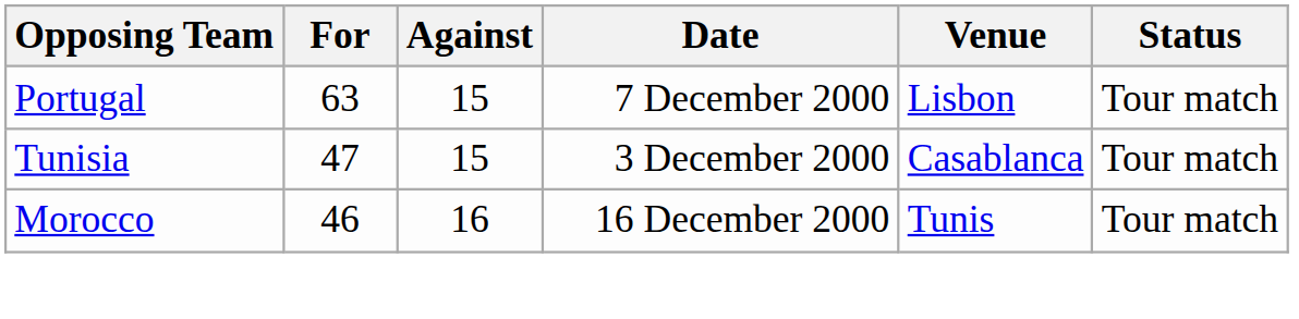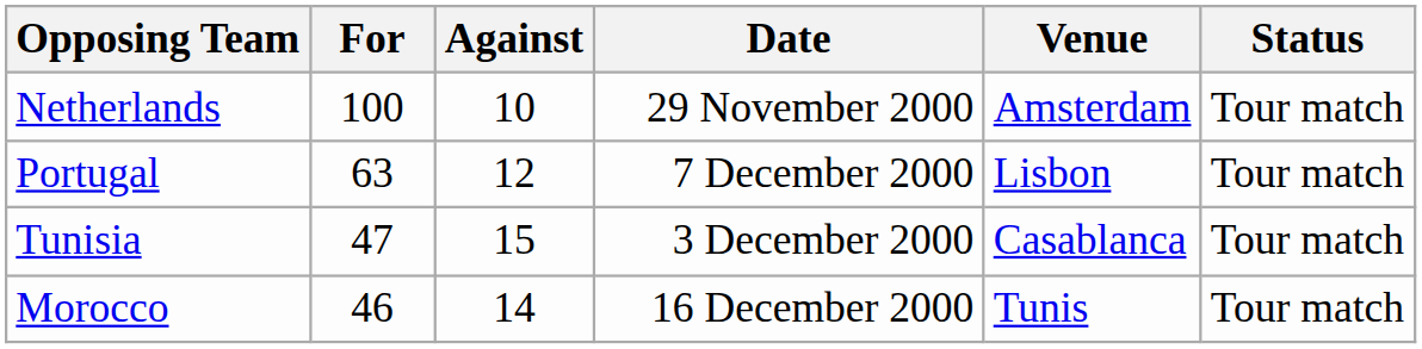+ row: Netherlands | 100 | 10 | 29 November 2000 | Amsterdam | Tour match
Portugal | Against: 15 -> 12
Morocco | Against: 16 -> 14
